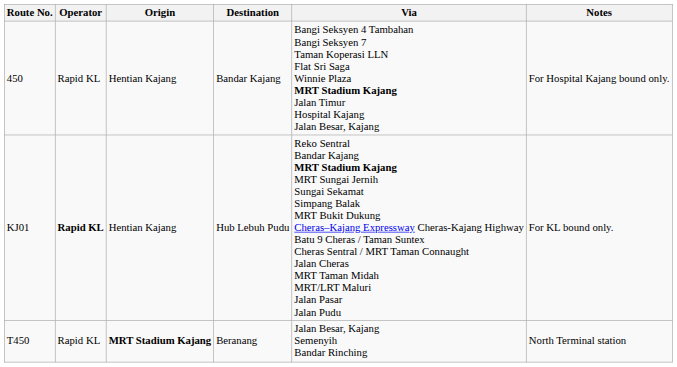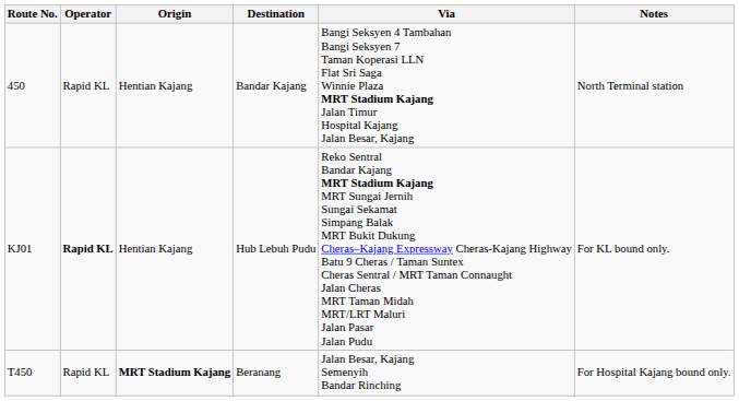Bandar Kajang | Notes: For Hospital Kajang bound only. -> North Terminal station
Beranang | Notes: North Terminal station -> For Hospital Kajang bound only.
